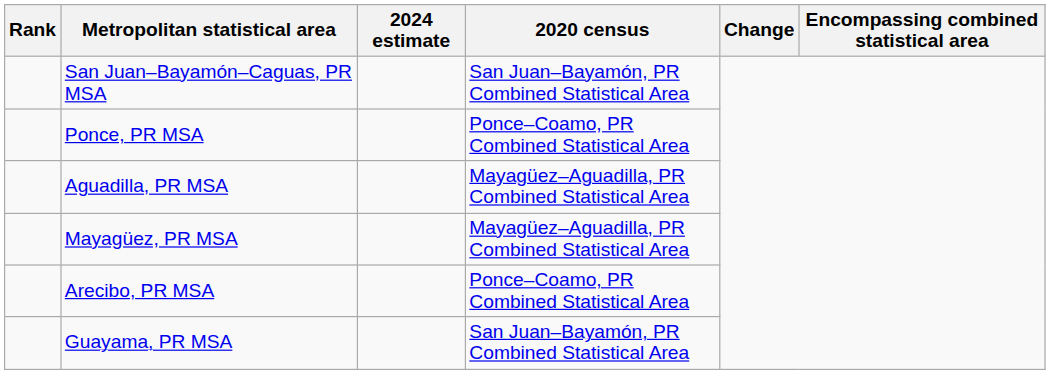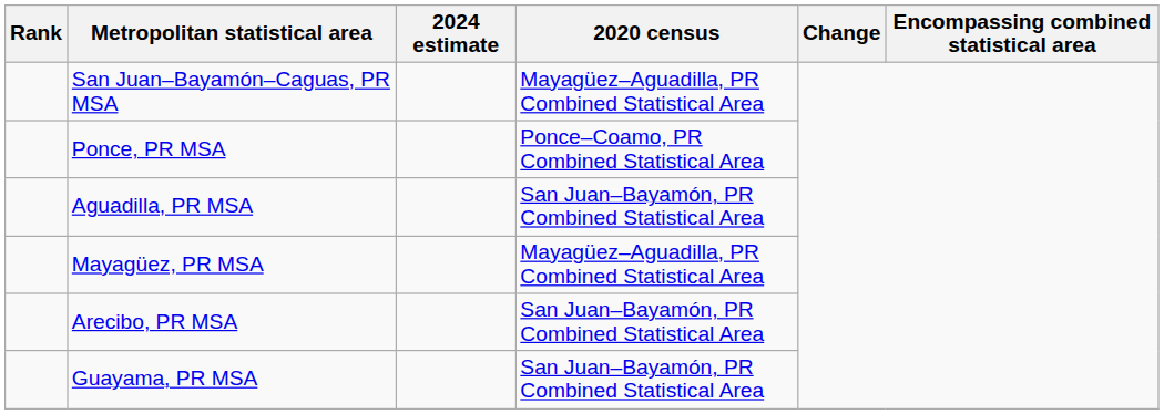San Juan–Bayamón–Caguas, PR MSA | 2020 census: San Juan–Bayamón, PR Combined Statistical Area -> Mayagüez–Aguadilla, PR Combined Statistical Area
Aguadilla, PR MSA | 2020 census: Mayagüez–Aguadilla, PR Combined Statistical Area -> San Juan–Bayamón, PR Combined Statistical Area
Arecibo, PR MSA | 2020 census: Ponce–Coamo, PR Combined Statistical Area -> San Juan–Bayamón, PR Combined Statistical Area
